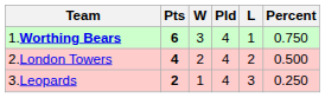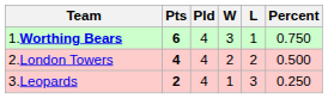columns swapped: Pld <-> W
